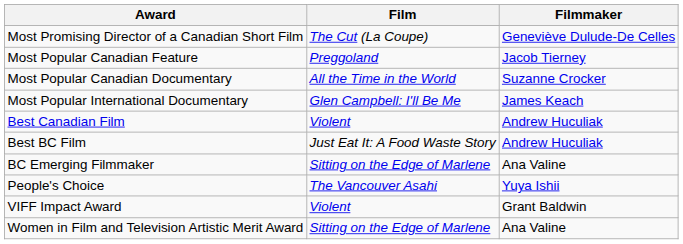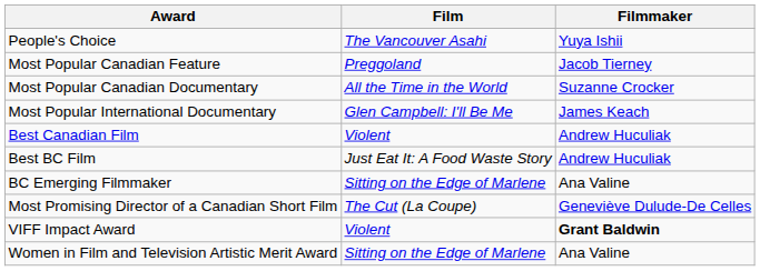rows swapped: People's Choice <-> Most Promising Director of a Canadian Short Film
VIFF Impact Award | Filmmaker: normal -> bold
